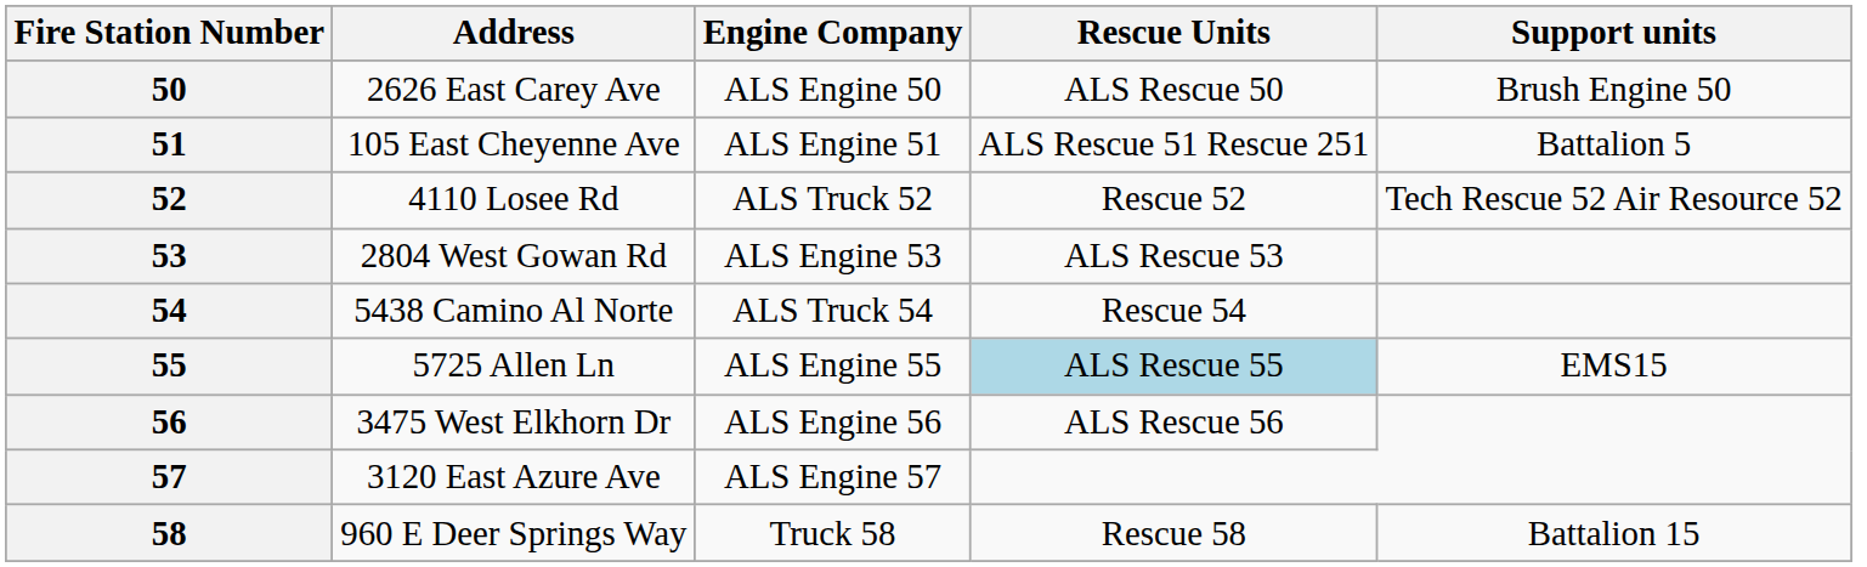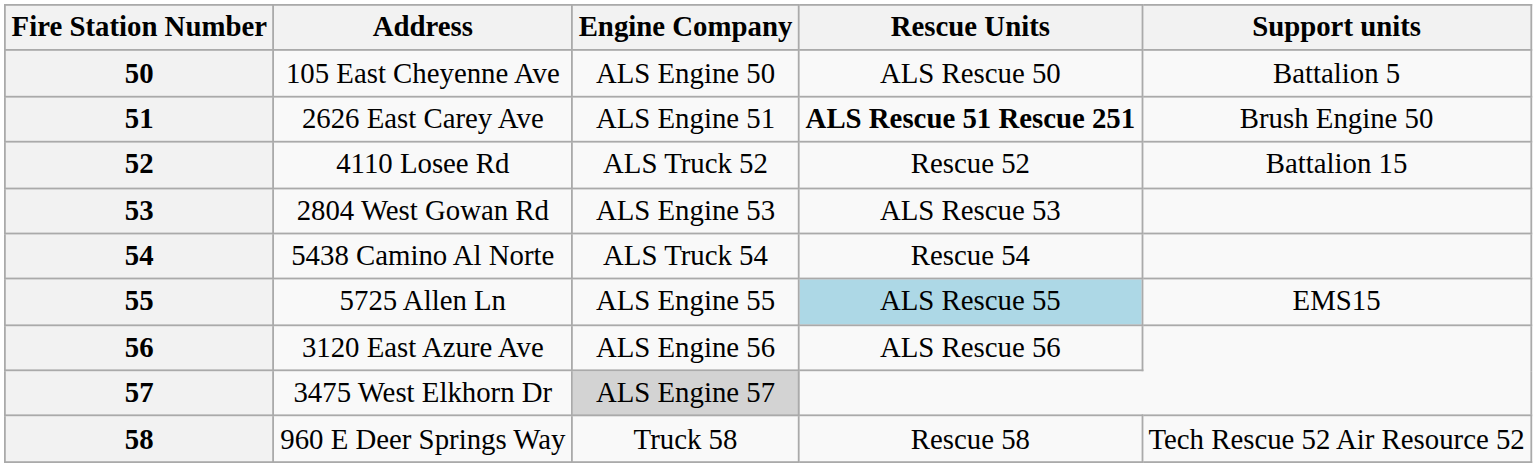50 | Address: 2626 East Carey Ave -> 105 East Cheyenne Ave
50 | Support units: Brush Engine 50 -> Battalion 5
51 | Address: 105 East Cheyenne Ave -> 2626 East Carey Ave
51 | Rescue Units: normal -> bold
51 | Support units: Battalion 5 -> Brush Engine 50
52 | Support units: Tech Rescue 52 Air Resource 52 -> Battalion 15
56 | Address: 3475 West Elkhorn Dr -> 3120 East Azure Ave
57 | Address: 3120 East Azure Ave -> 3475 West Elkhorn Dr
57 | Engine Company: no background -> lightgrey background
58 | Support units: Battalion 15 -> Tech Rescue 52 Air Resource 52
